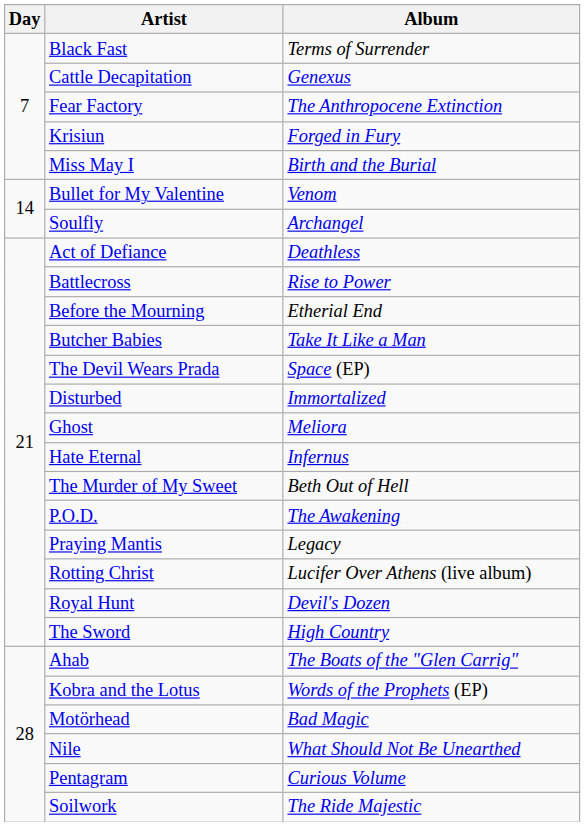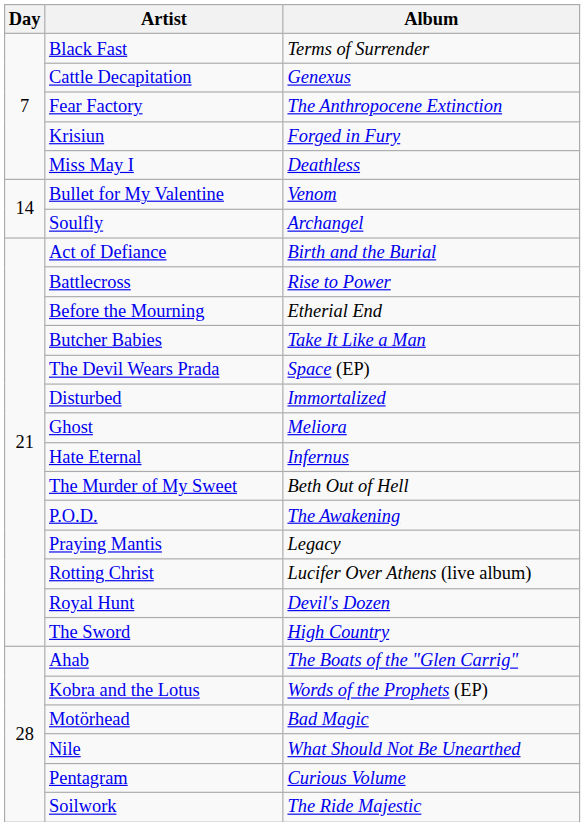Miss May I | Album: Birth and the Burial -> Deathless
Act of Defiance | Album: Deathless -> Birth and the Burial
